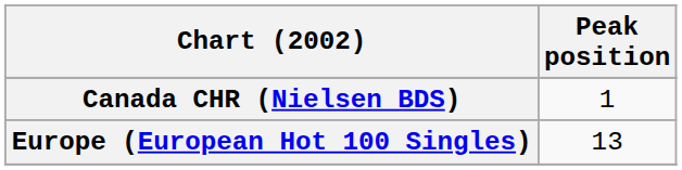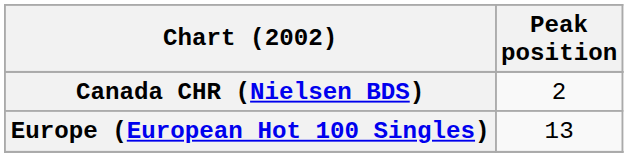Canada CHR (Nielsen BDS) | Peak position: 1 -> 2
